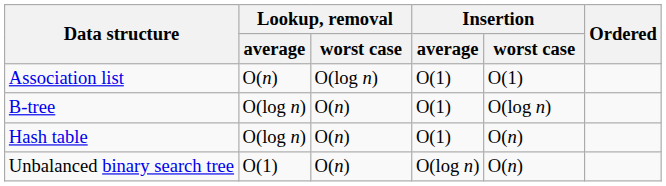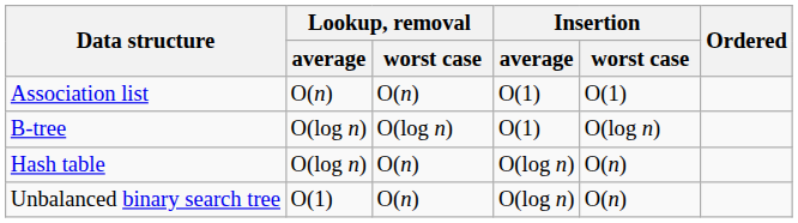Association list | Lookup, removal / worst case: O(log n) -> O(n)
B-tree | Lookup, removal / worst case: O(n) -> O(log n)
Hash table | Insertion / average: O(1) -> O(log n)
